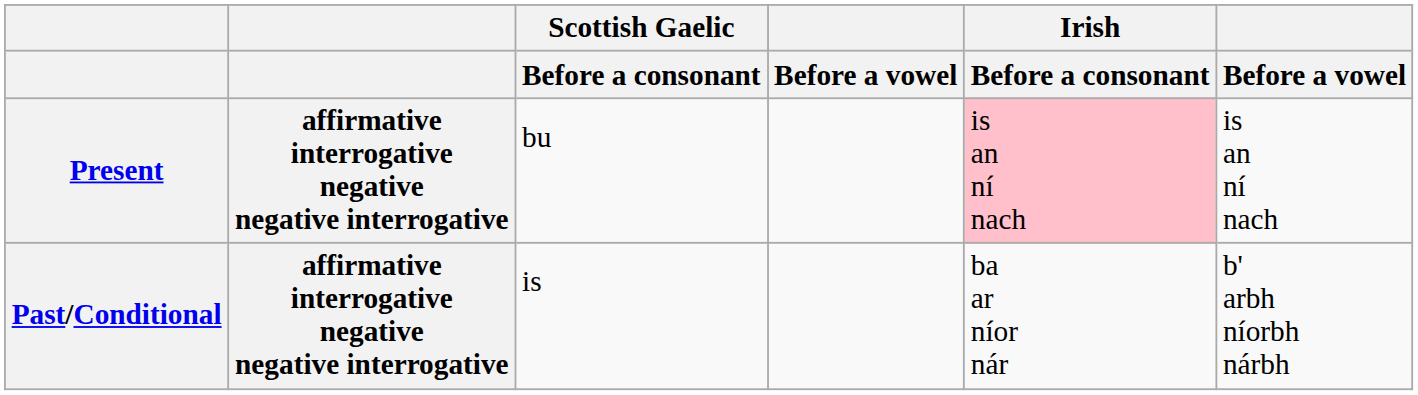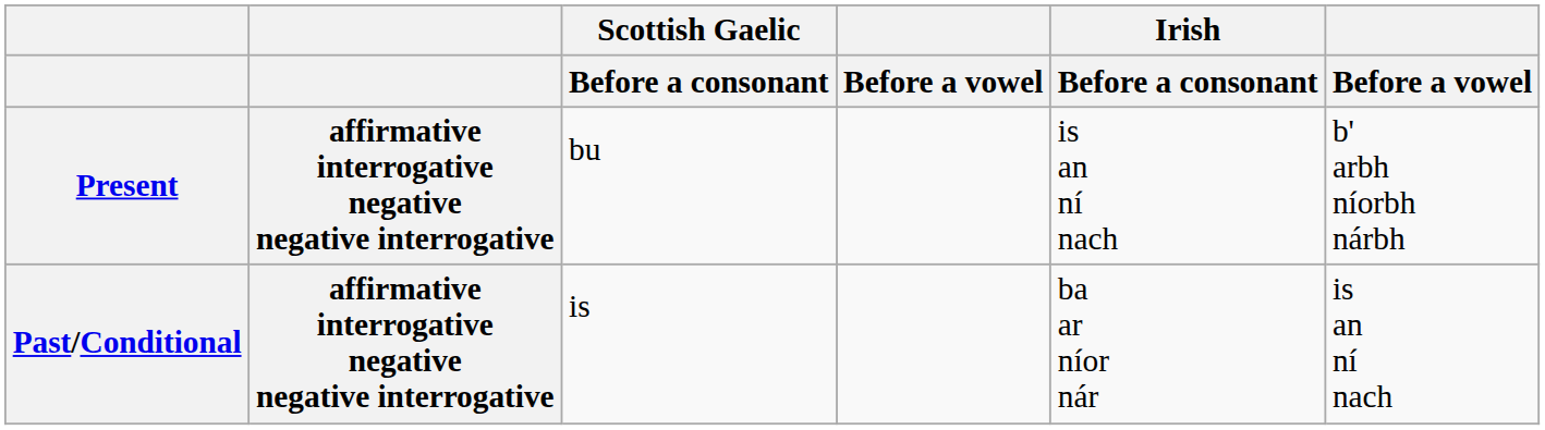Present | Irish / Before a consonant: pink background -> no background
Present | column 6: is an ní nach -> b' arbh níorbh nárbh
Past/Conditional | column 6: b' arbh níorbh nárbh -> is an ní nach
